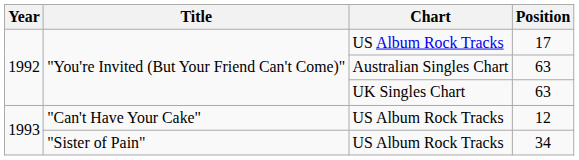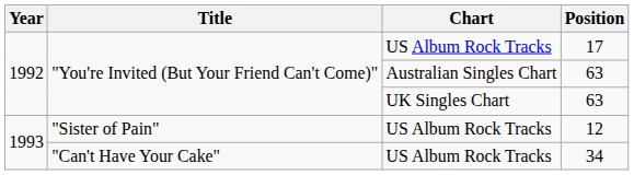12 | Title: "Can't Have Your Cake" -> "Sister of Pain"
34 | Title: "Sister of Pain" -> "Can't Have Your Cake"
